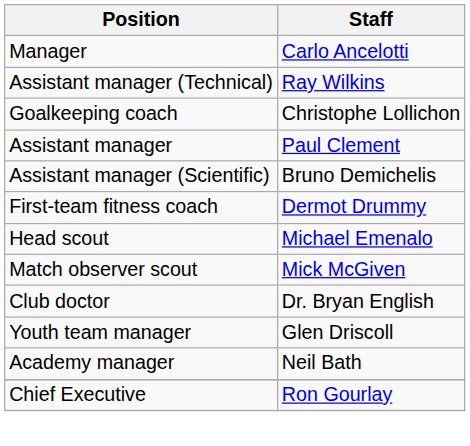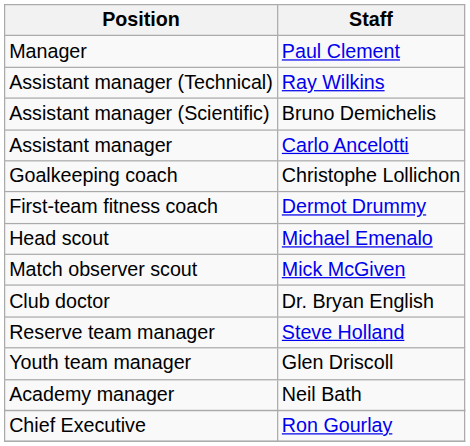Manager | Staff: Carlo Ancelotti -> Paul Clement
rows swapped: Assistant manager (Scientific) <-> Goalkeeping coach
Assistant manager | Staff: Paul Clement -> Carlo Ancelotti
+ row: Reserve team manager | Steve Holland
